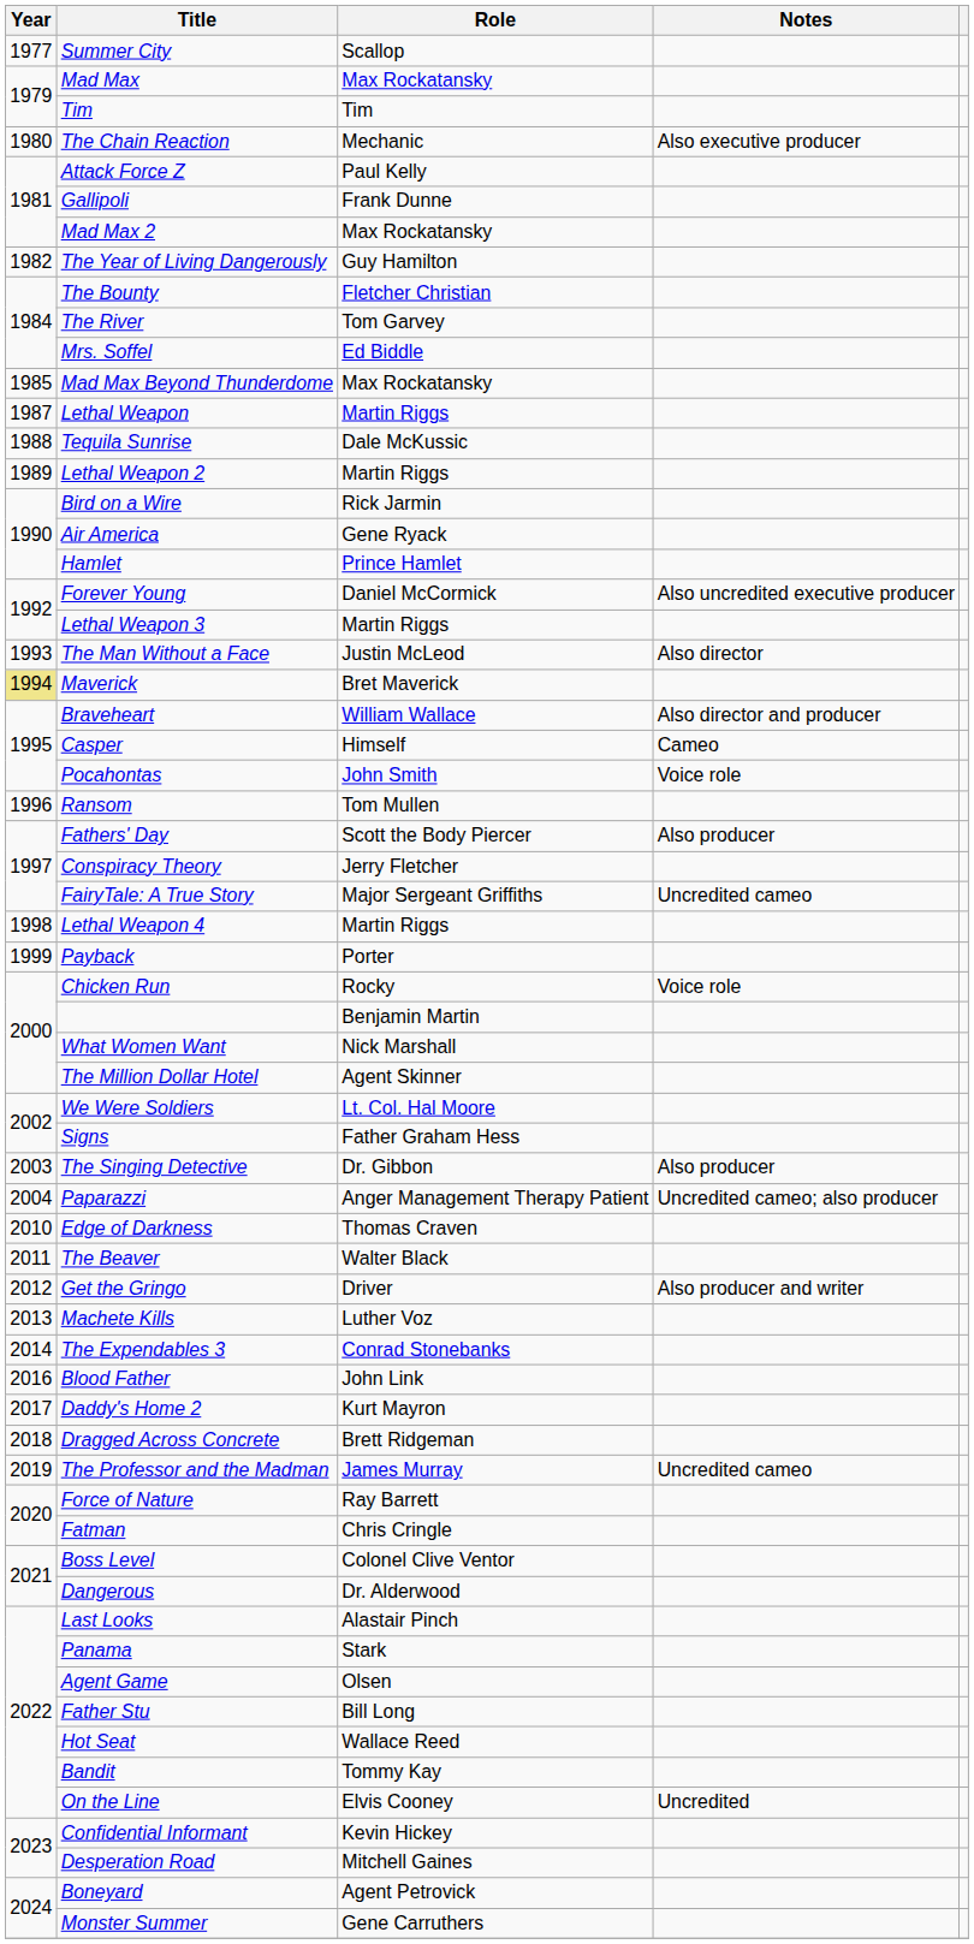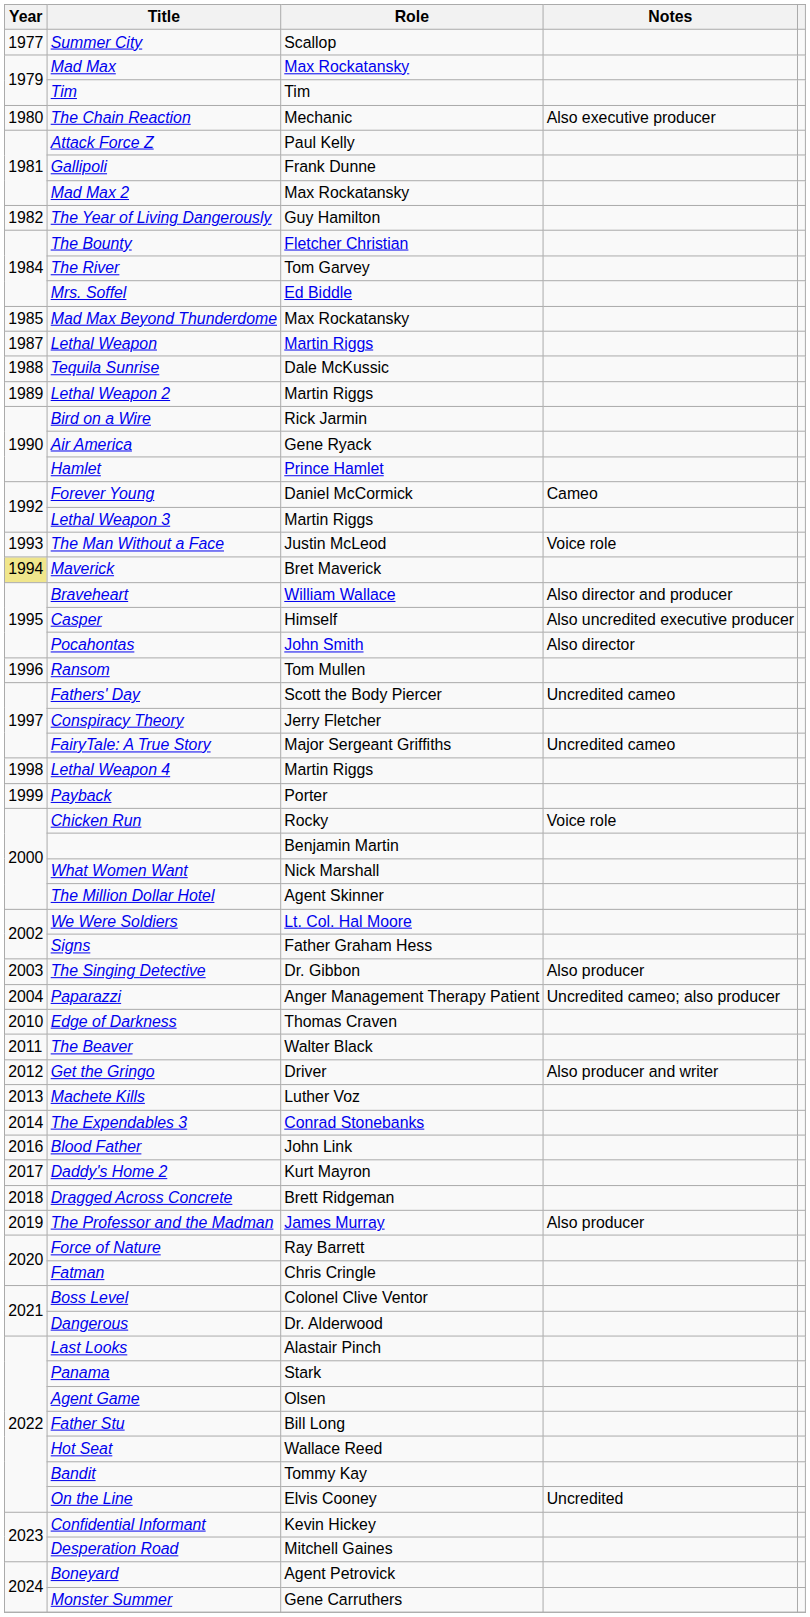Forever Young | Notes: Also uncredited executive producer -> Cameo
The Man Without a Face | Notes: Also director -> Voice role
Casper | Notes: Cameo -> Also uncredited executive producer
Pocahontas | Notes: Voice role -> Also director
Fathers' Day | Notes: Also producer -> Uncredited cameo
The Professor and the Madman | Notes: Uncredited cameo -> Also producer
